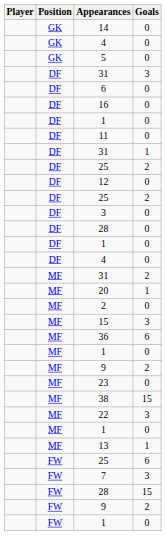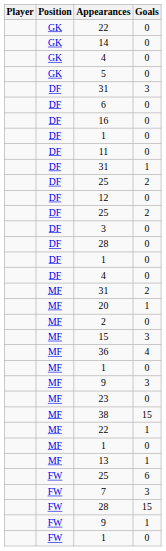+ row: GK | 22 | 0
36 | Goals: 6 -> 4
MF / 9 | Goals: 2 -> 3
MF / 22 | Goals: 3 -> 1
FW / 9 | Goals: 2 -> 1
